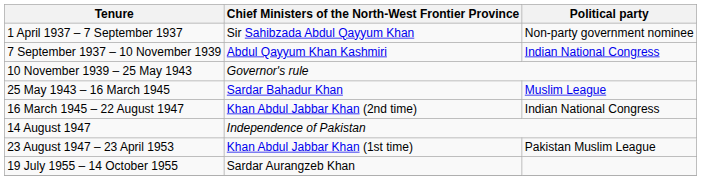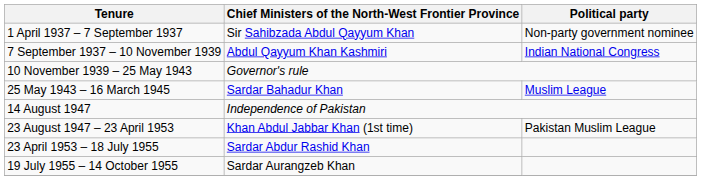- row: 16 March 1945 – 22 August 1947 | Khan Abdul Jabbar Khan (2nd time) | Indian National Congress
+ row: 23 April 1953 – 18 July 1955 | Sardar Abdur Rashid Khan
